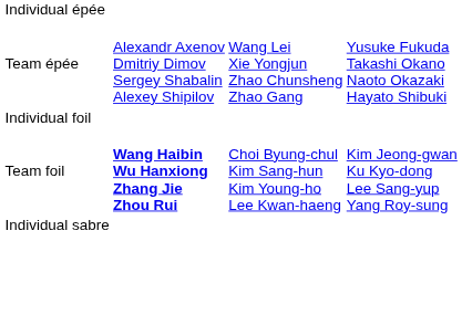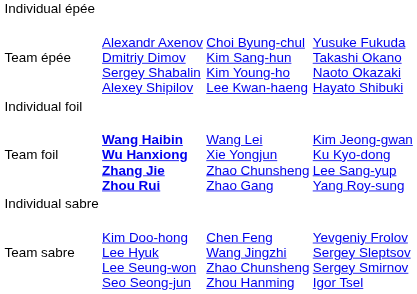Team épée | column 3: Wang Lei Xie Yongjun Zhao Chunsheng Zhao Gang -> Choi Byung-chul Kim Sang-hun Kim Young-ho Lee Kwan-haeng
Team foil | column 3: Choi Byung-chul Kim Sang-hun Kim Young-ho Lee Kwan-haeng -> Wang Lei Xie Yongjun Zhao Chunsheng Zhao Gang
+ row: Team sabre | Kim Doo-hong Lee Hyuk Lee Seung-won Seo Seong-jun | Chen Feng Wang Jingzhi Zhao Chunsheng Zhou Hanming | Yevgeniy Frolov Sergey Sleptsov Sergey Smirnov Igor Tsel
